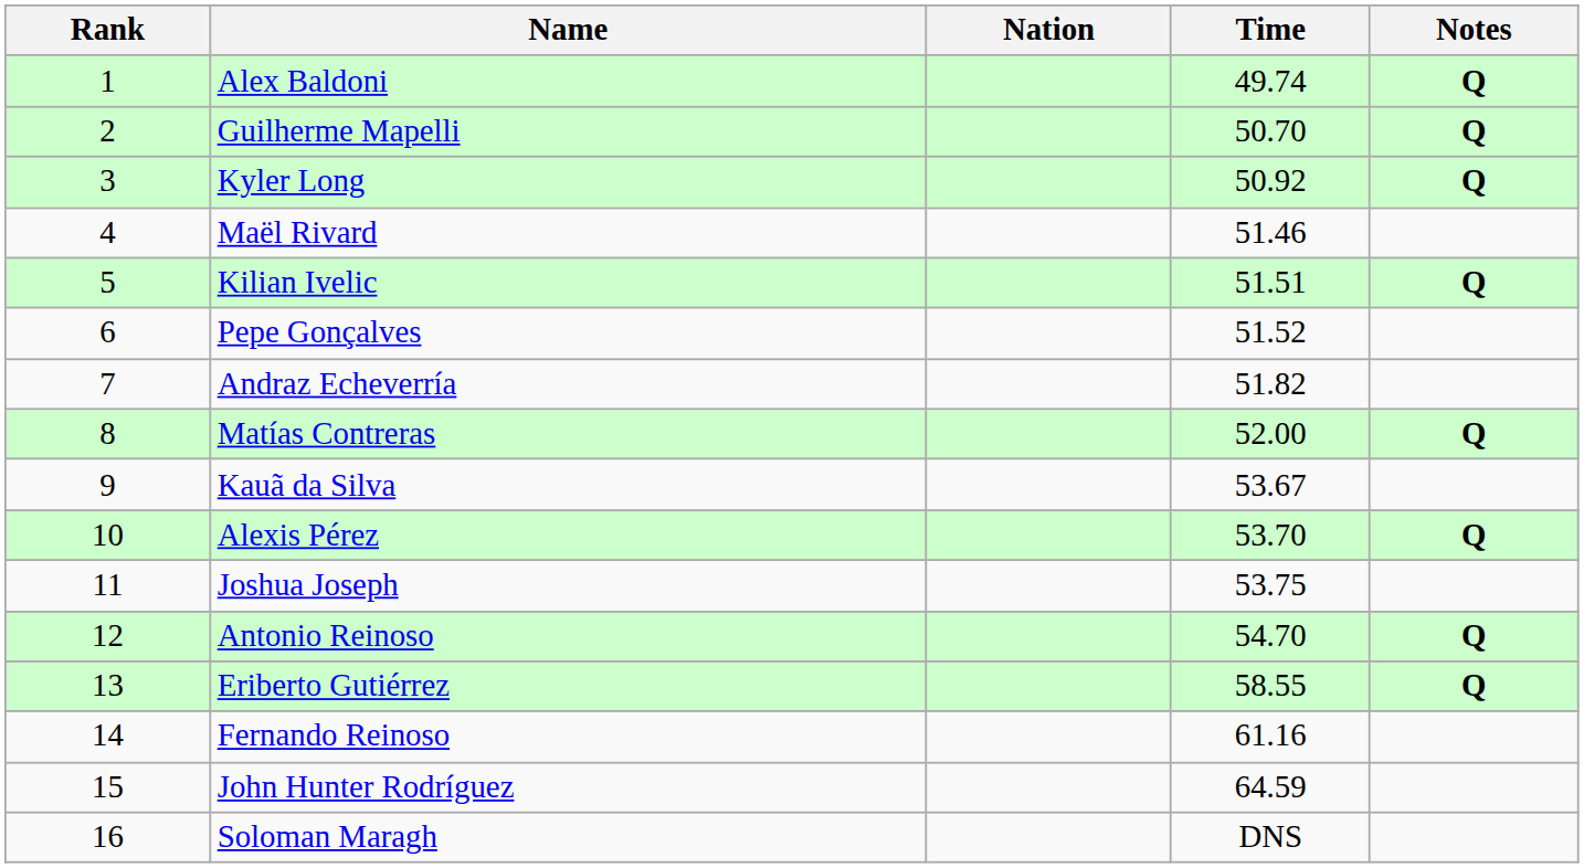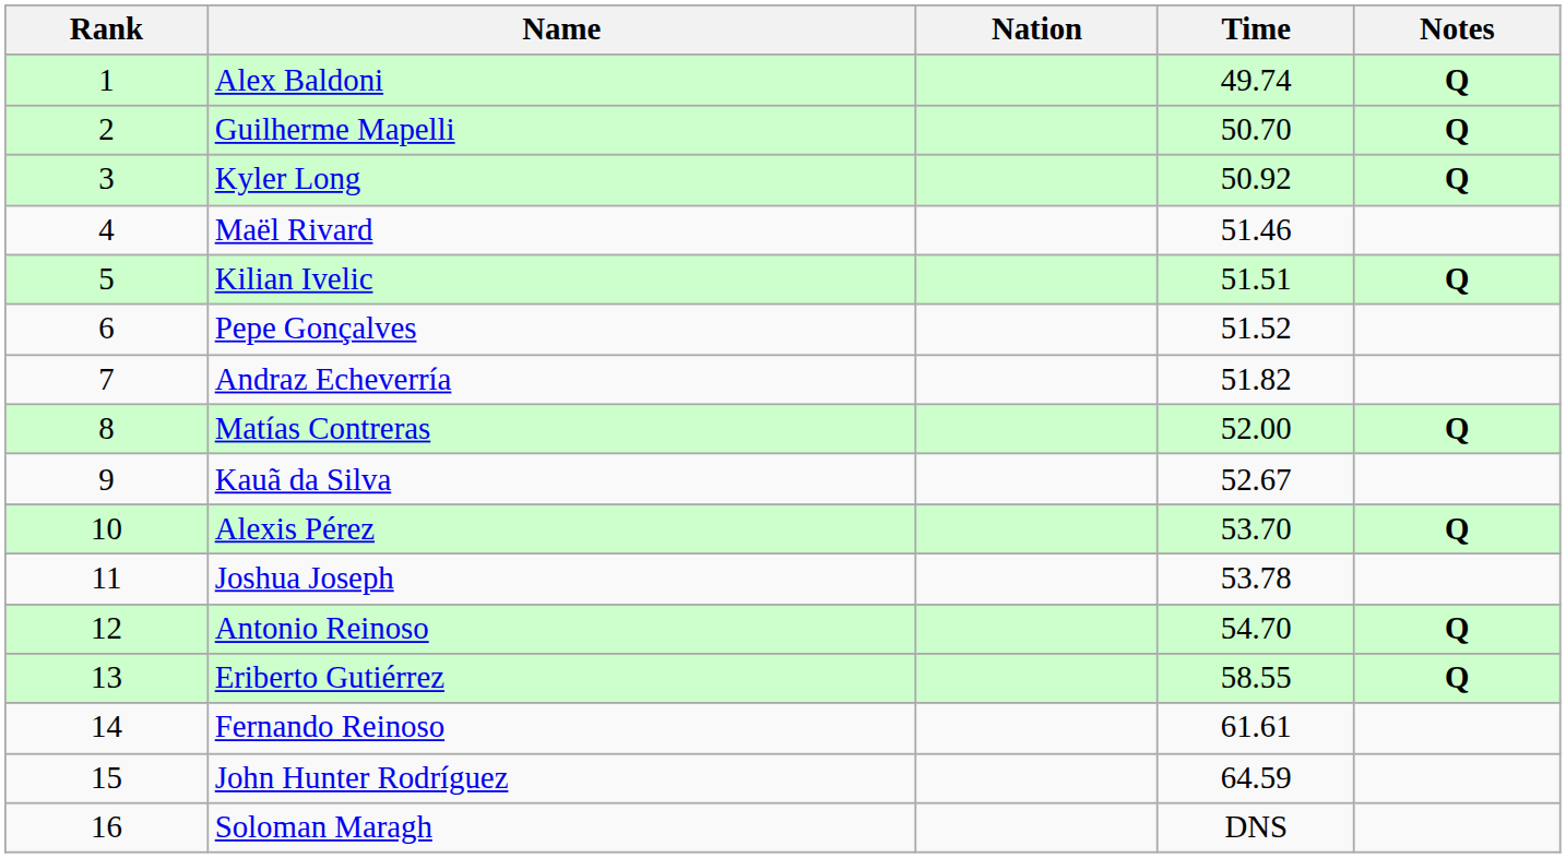Kauã da Silva | Time: 53.67 -> 52.67
Joshua Joseph | Time: 53.75 -> 53.78
Fernando Reinoso | Time: 61.16 -> 61.61
